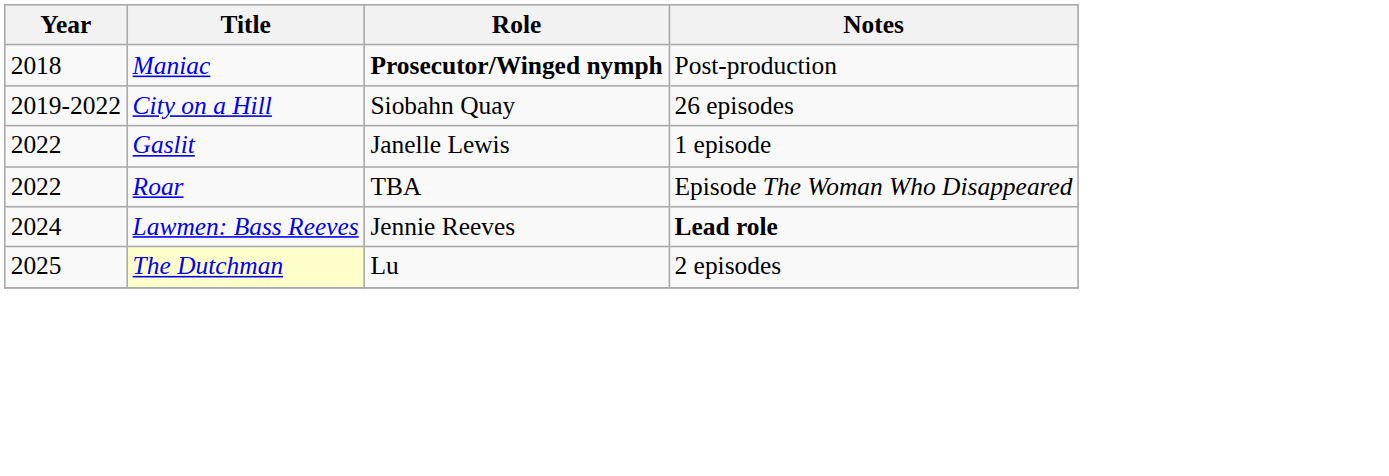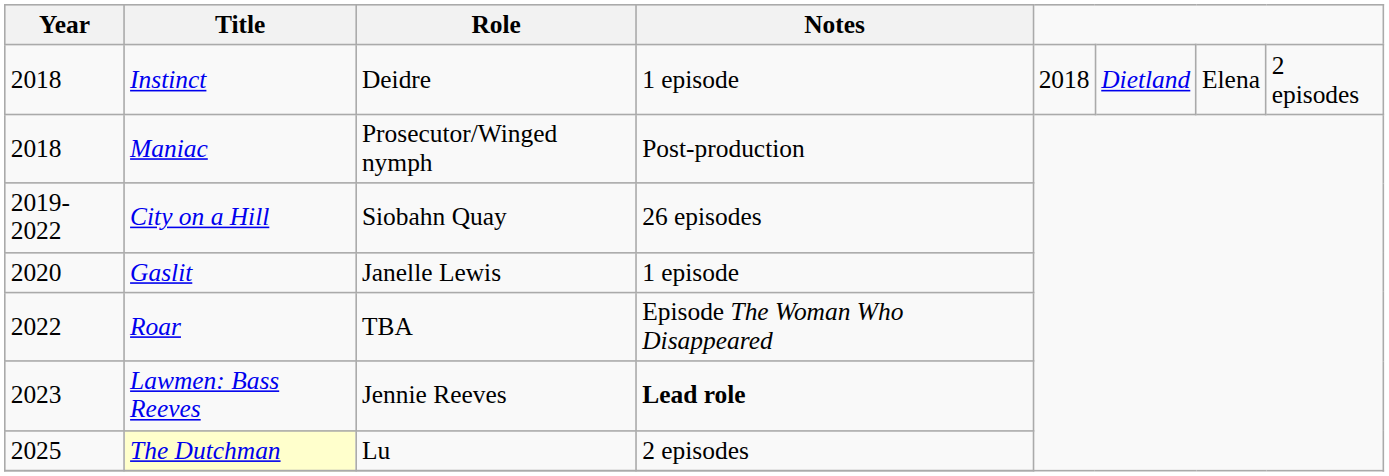+ row: 2018 | Instinct | Deidre | 1 episode | 2018 | Dietland | Elena | 2 episodes
Maniac | Role: bold -> normal
Gaslit | Year: 2022 -> 2020
Lawmen: Bass Reeves | Year: 2024 -> 2023
